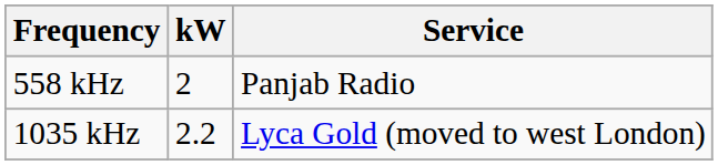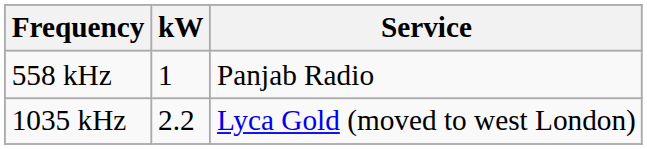558 kHz | kW: 2 -> 1
